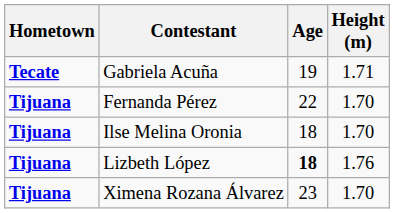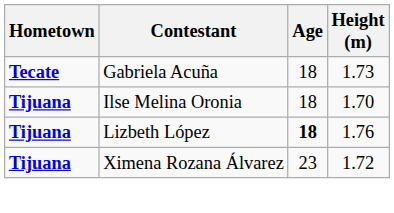Gabriela Acuña | Age: 19 -> 18
Gabriela Acuña | Height (m): 1.71 -> 1.73
- row: Tijuana | Fernanda Pérez | 22 | 1.70
Ximena Rozana Álvarez | Height (m): 1.70 -> 1.72
